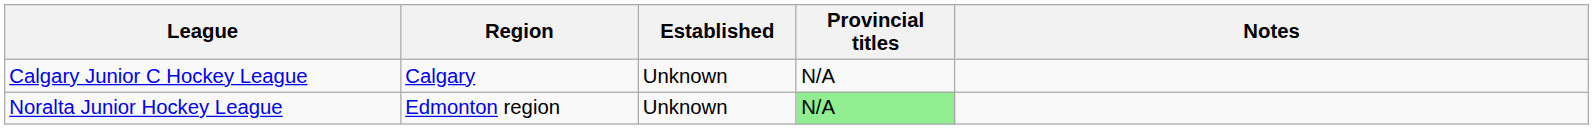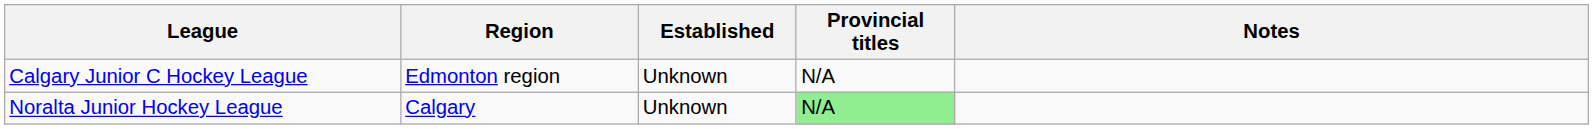Calgary Junior C Hockey League | Region: Calgary -> Edmonton region
Noralta Junior Hockey League | Region: Edmonton region -> Calgary
